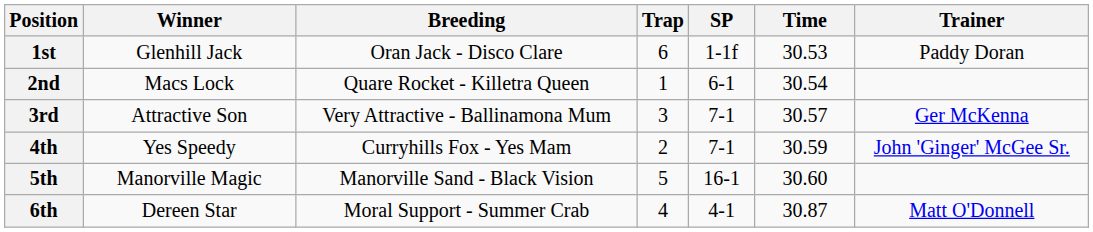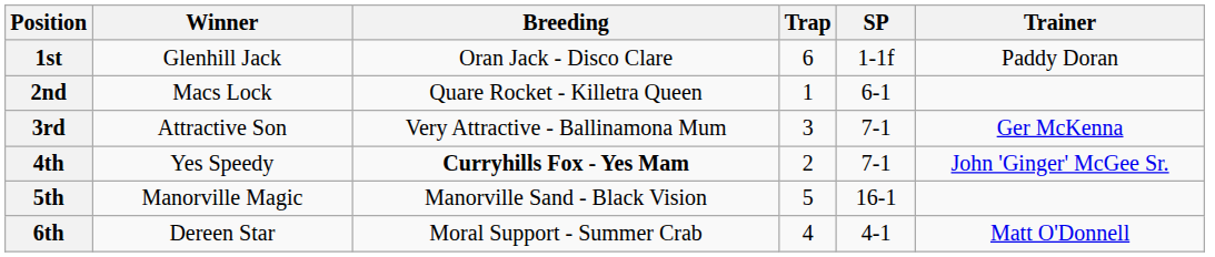- column: Time | 30.53 | 30.54 | 30.57 | 30.59 | 30.60 | 30.87
4th | Breeding: normal -> bold
